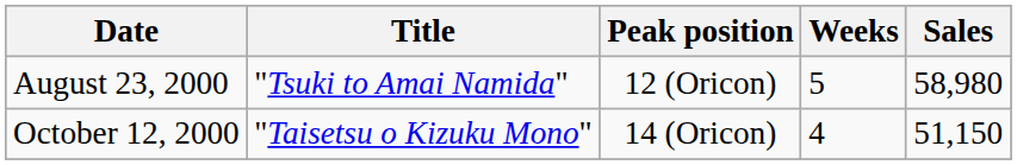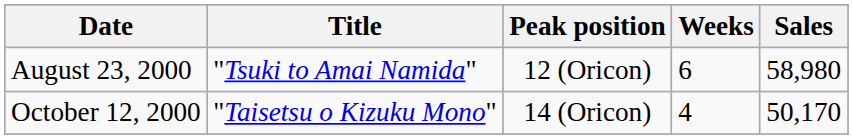August 23, 2000 | Weeks: 5 -> 6
October 12, 2000 | Sales: 51,150 -> 50,170
